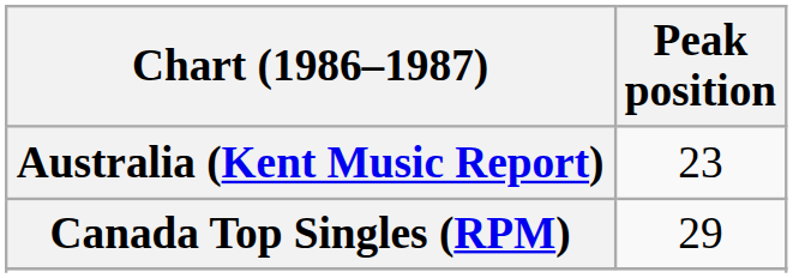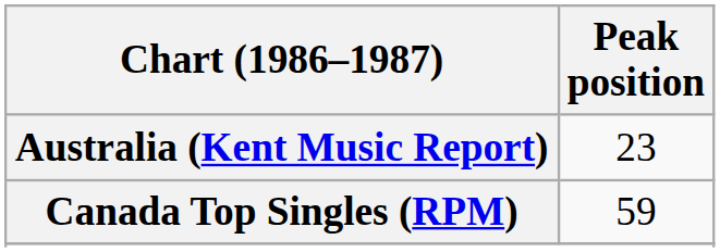Canada Top Singles (RPM) | Peak position: 29 -> 59
